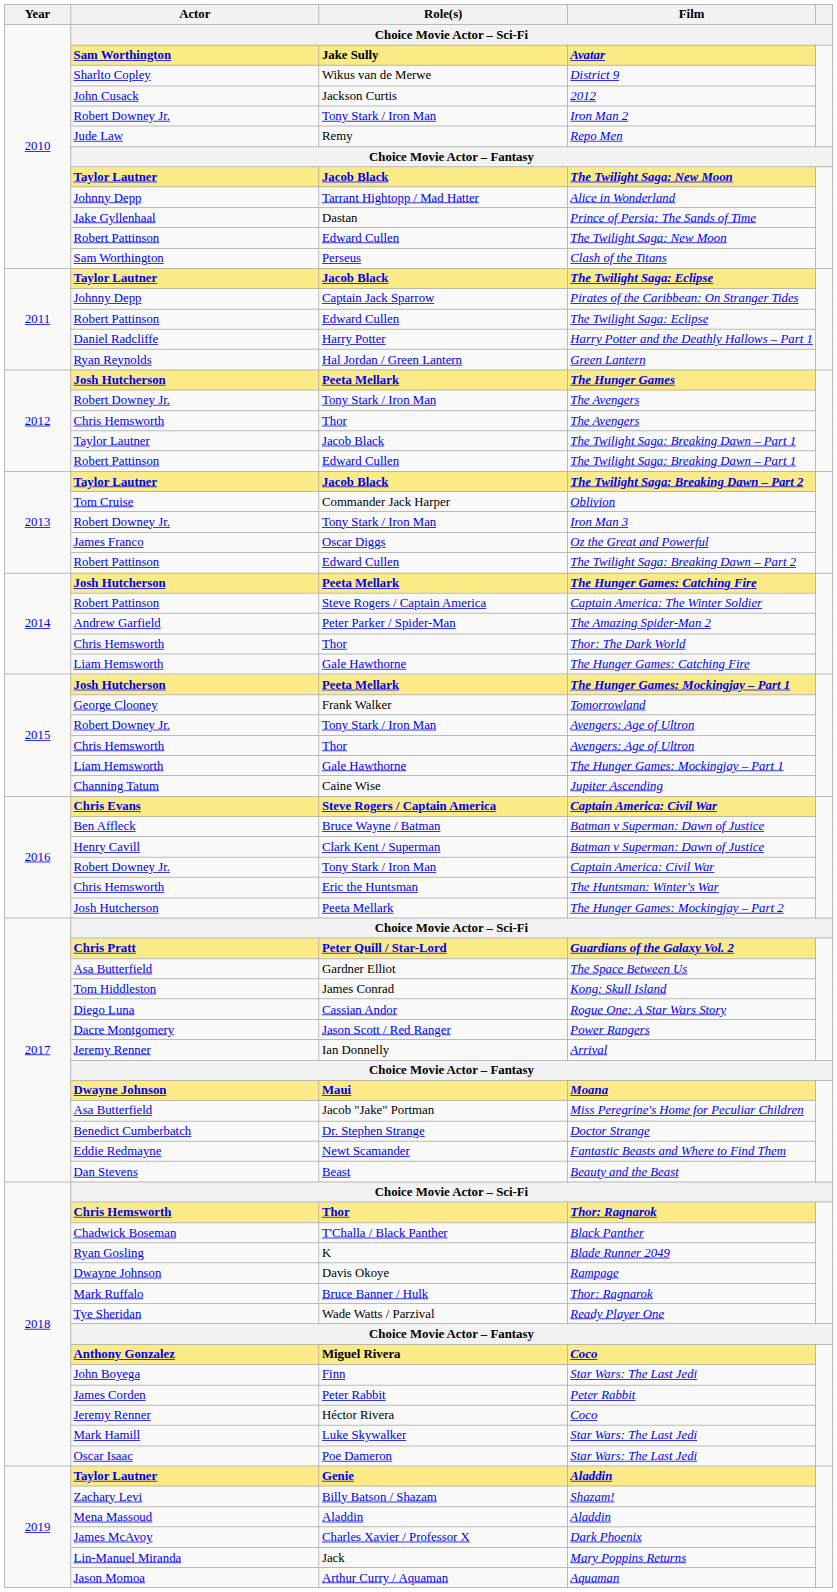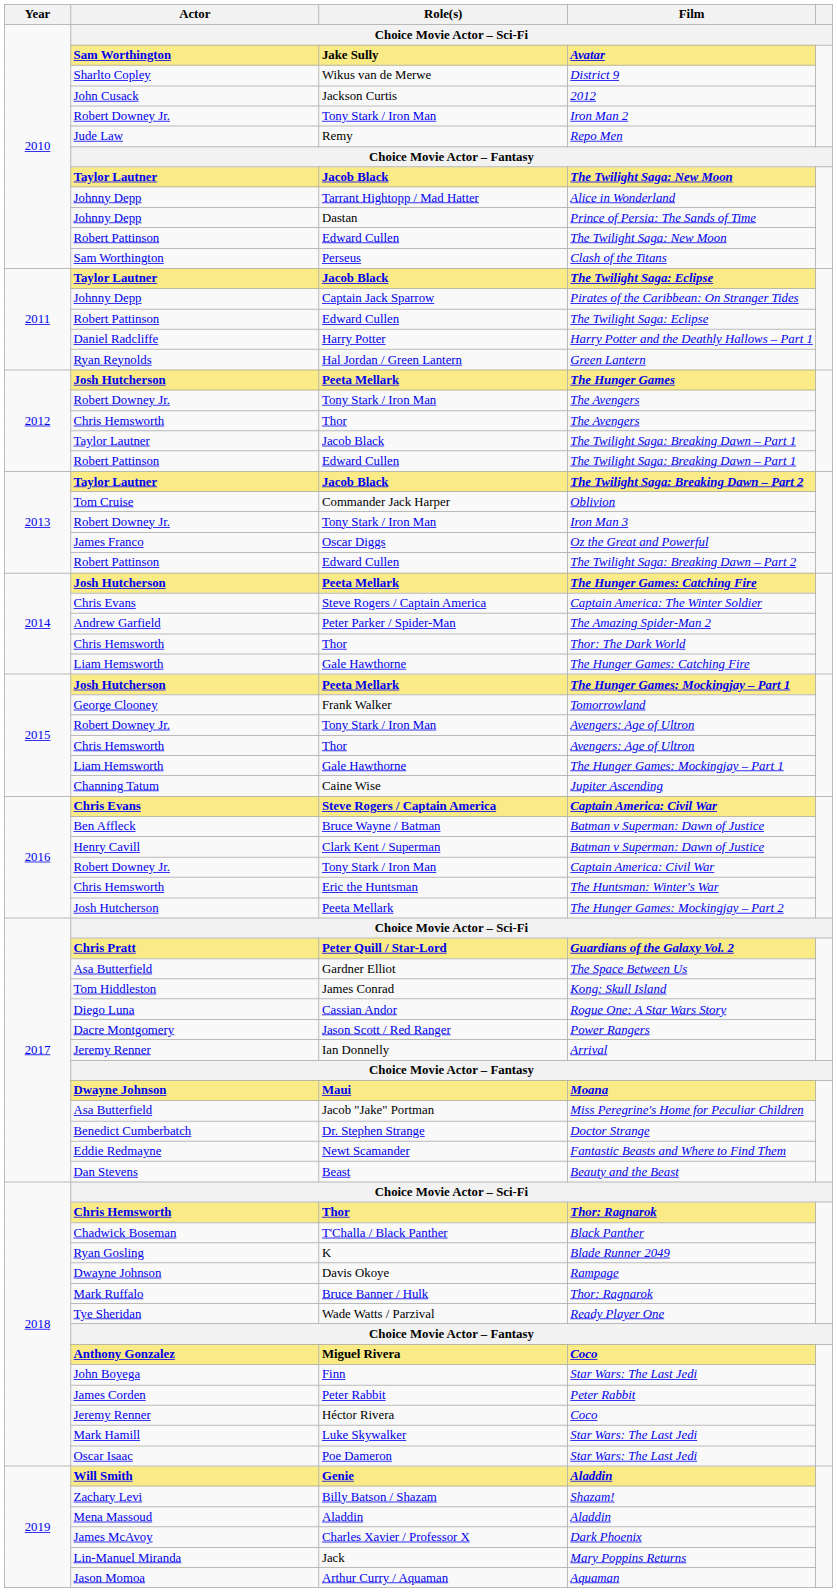Prince of Persia: The Sands of Time | Actor: Jake Gyllenhaal -> Johnny Depp
Captain America: The Winter Soldier | Actor: Robert Pattinson -> Chris Evans
Genie / Aladdin | Actor: Taylor Lautner -> Will Smith
